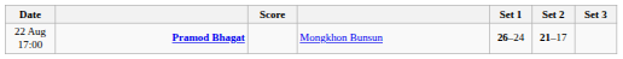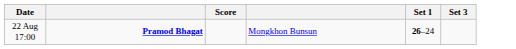- column: Set 2 | 21–17
